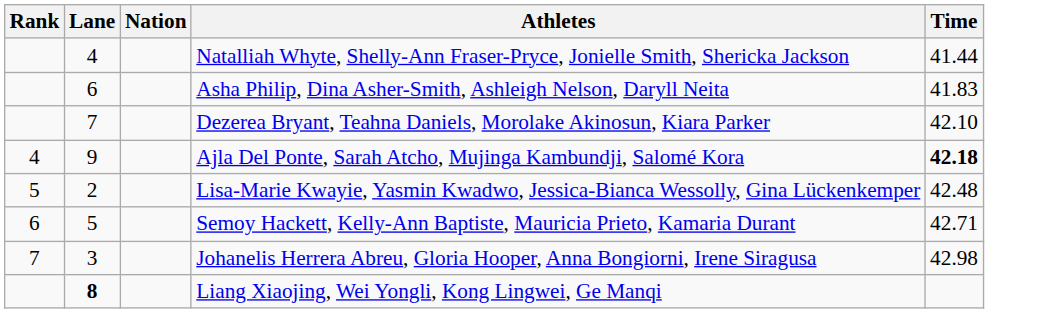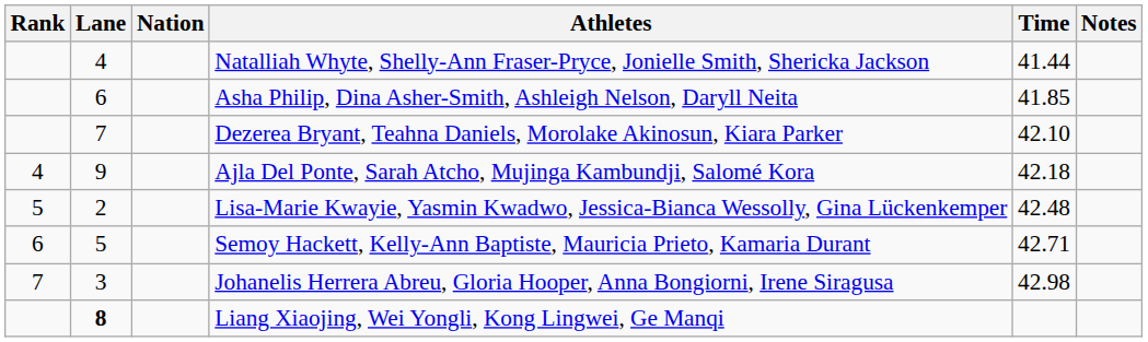+ column: Notes
Asha Philip, Dina Asher-Smith, Ashleigh Nelson, Daryll Neita | Time: 41.83 -> 41.85
Ajla Del Ponte, Sarah Atcho, Mujinga Kambundji, Salomé Kora | Time: bold -> normal
